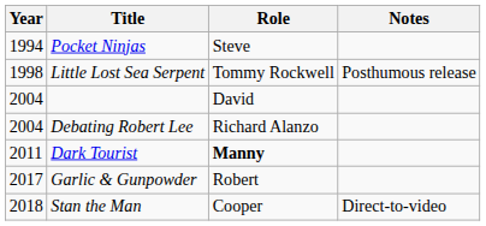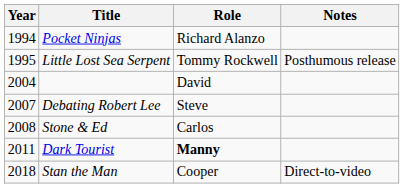Pocket Ninjas | Role: Steve -> Richard Alanzo
Little Lost Sea Serpent | Year: 1998 -> 1995
Debating Robert Lee | Year: 2004 -> 2007
Debating Robert Lee | Role: Richard Alanzo -> Steve
+ row: 2008 | Stone & Ed | Carlos
- row: 2017 | Garlic & Gunpowder | Robert
